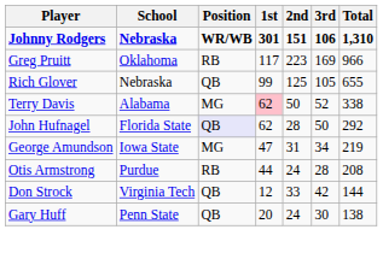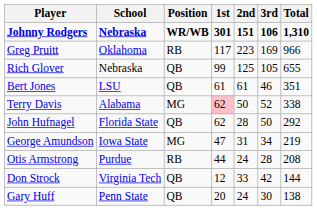+ row: Bert Jones | LSU | QB | 61 | 61 | 46 | 351
John Hufnagel | Position: lavender background -> no background
